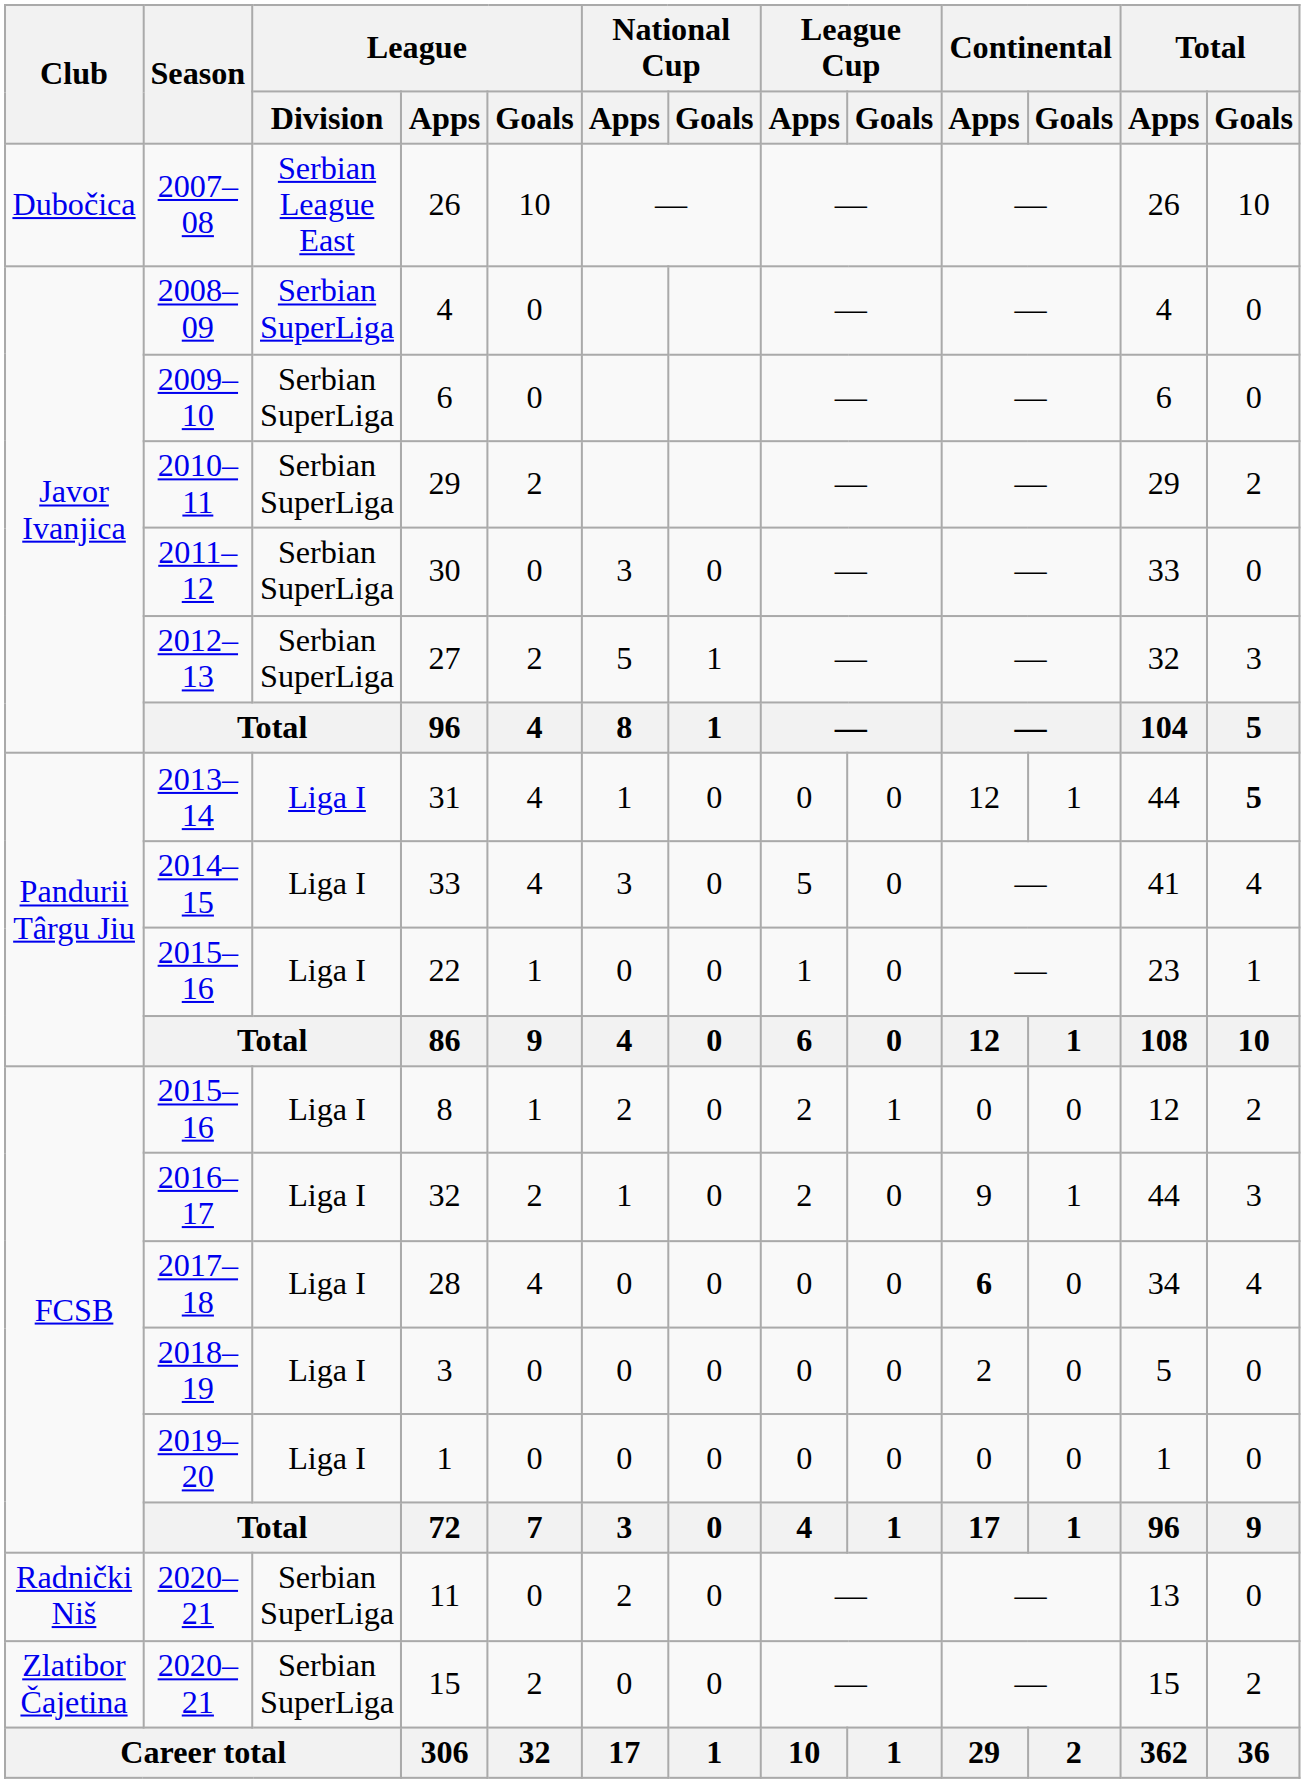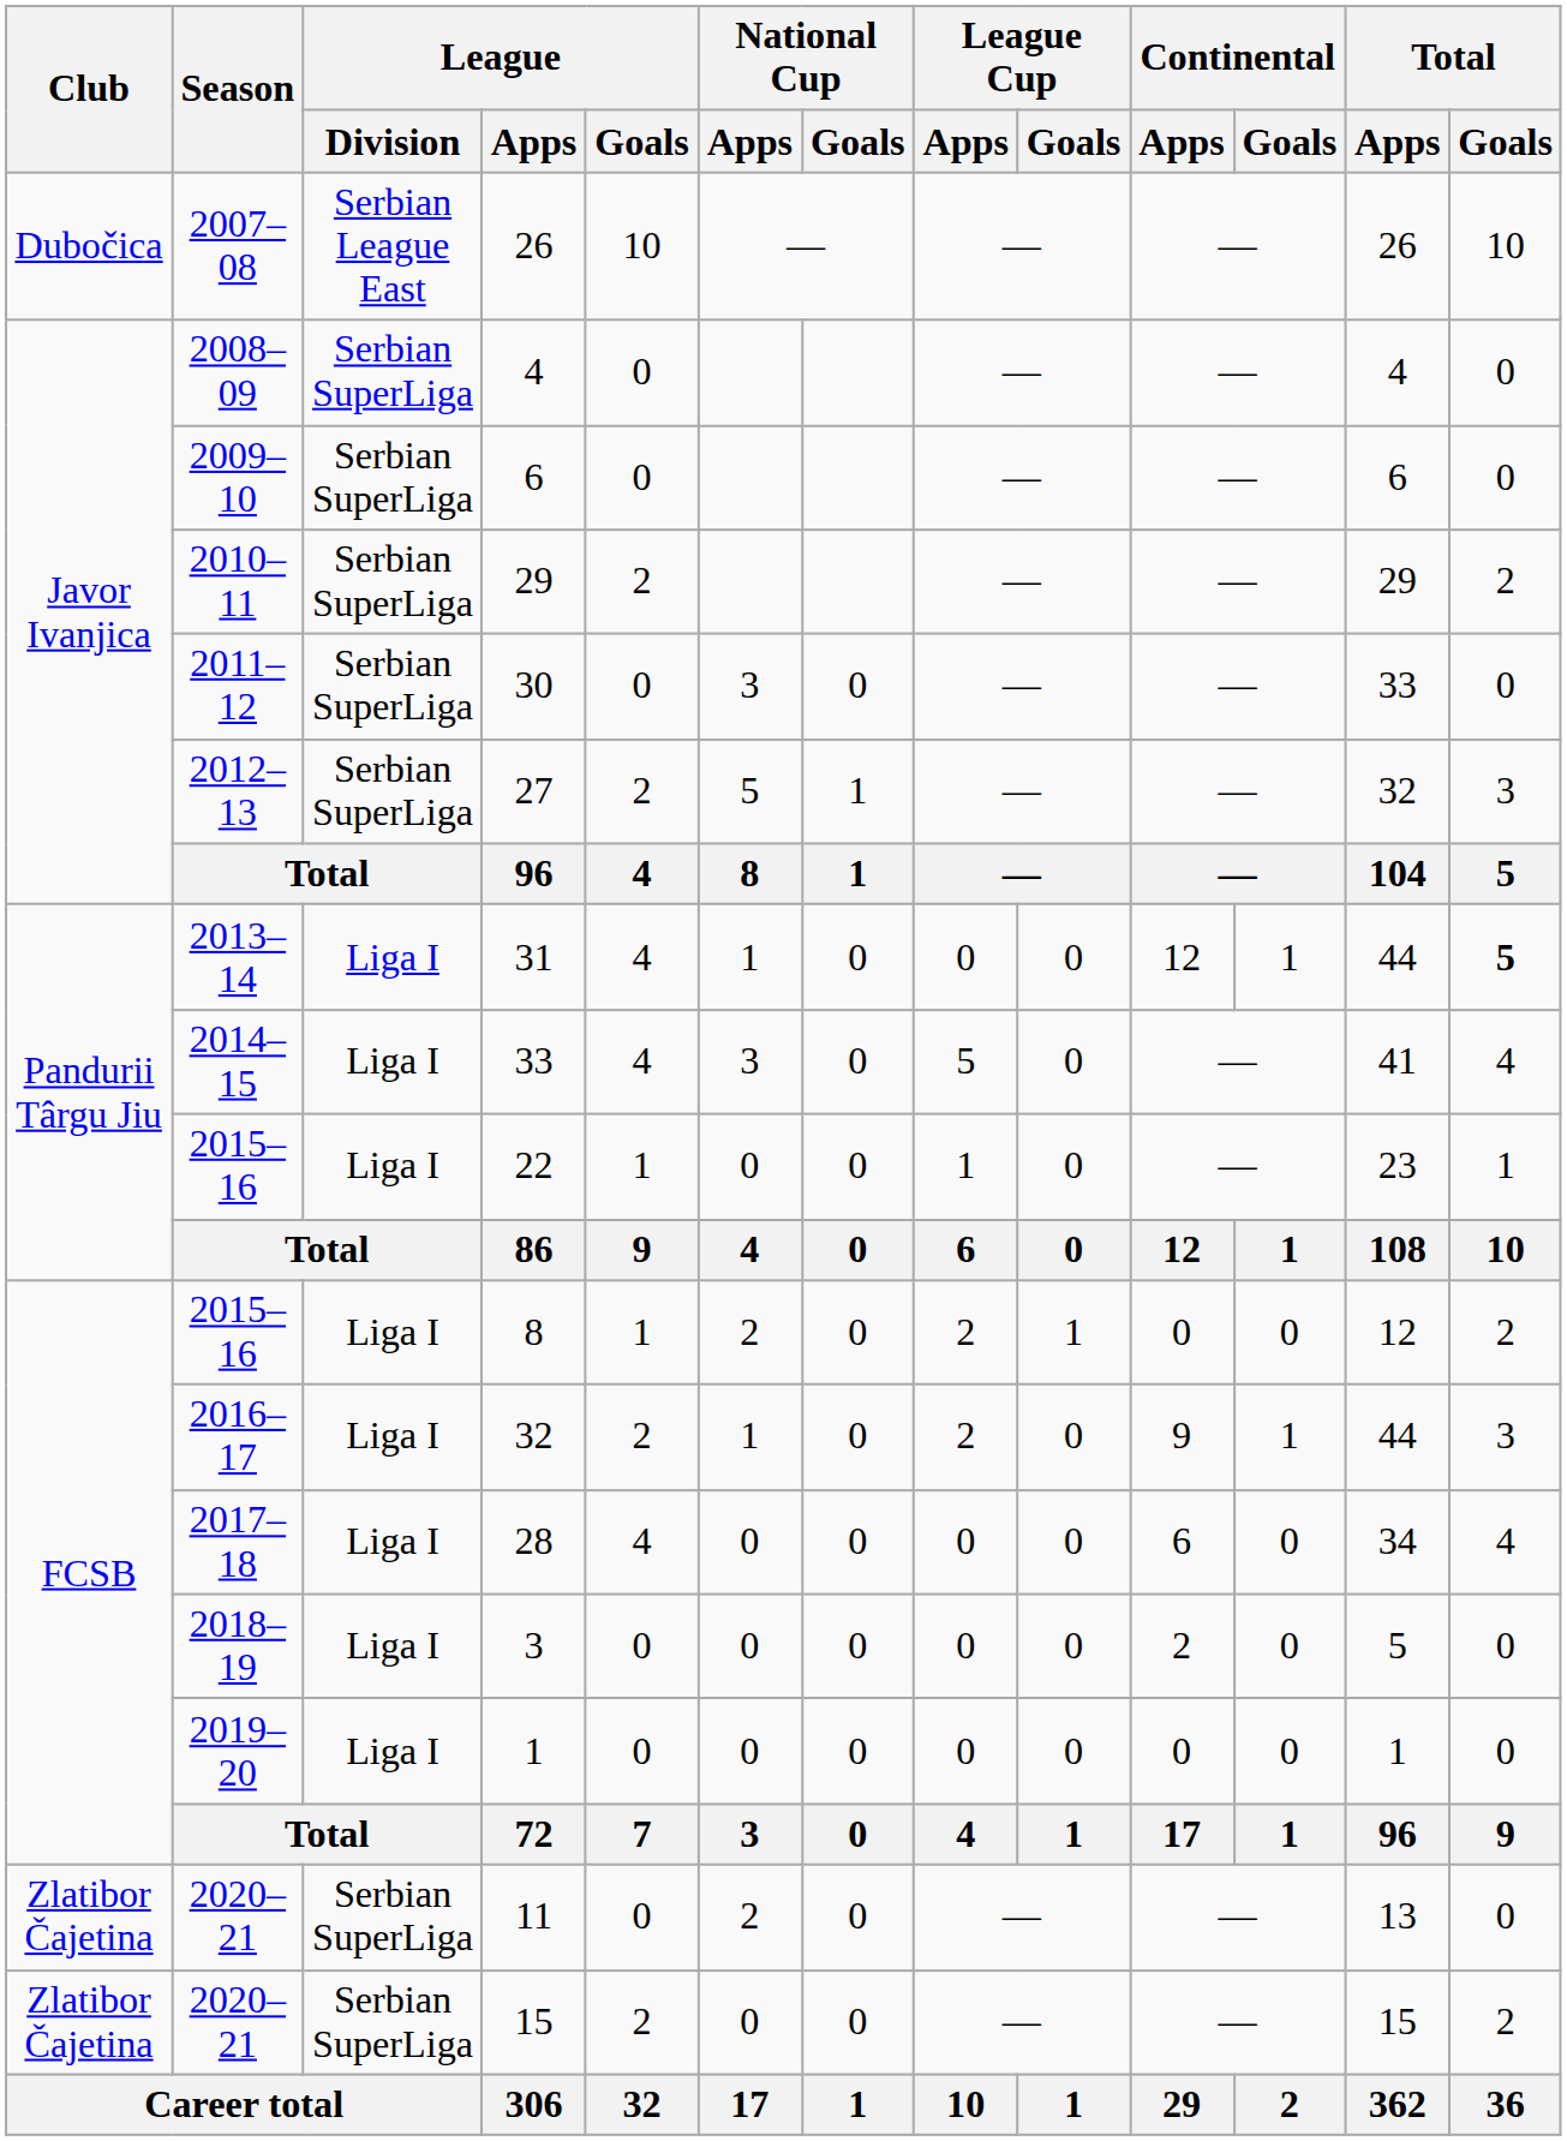28 | Continental / Apps: bold -> normal
11 | Club: Radnički Niš -> Zlatibor Čajetina
